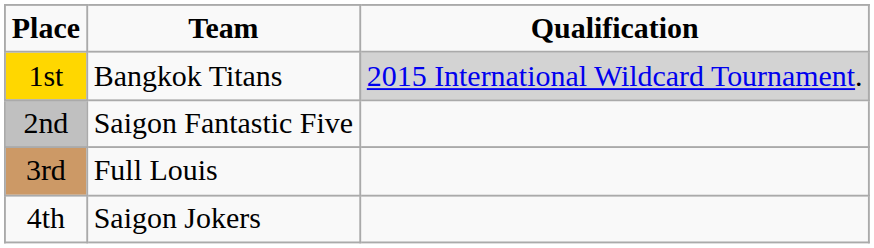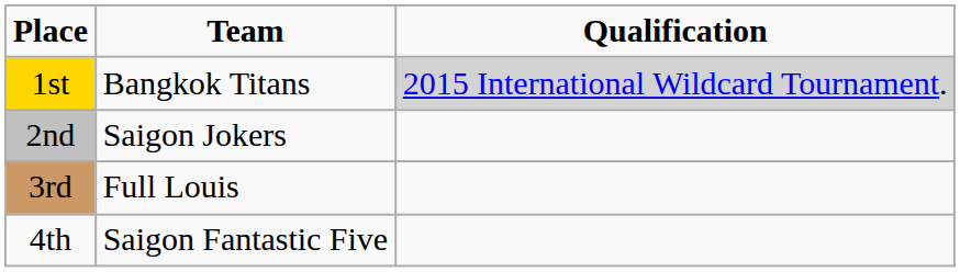2nd | Team: Saigon Fantastic Five -> Saigon Jokers
4th | Team: Saigon Jokers -> Saigon Fantastic Five
